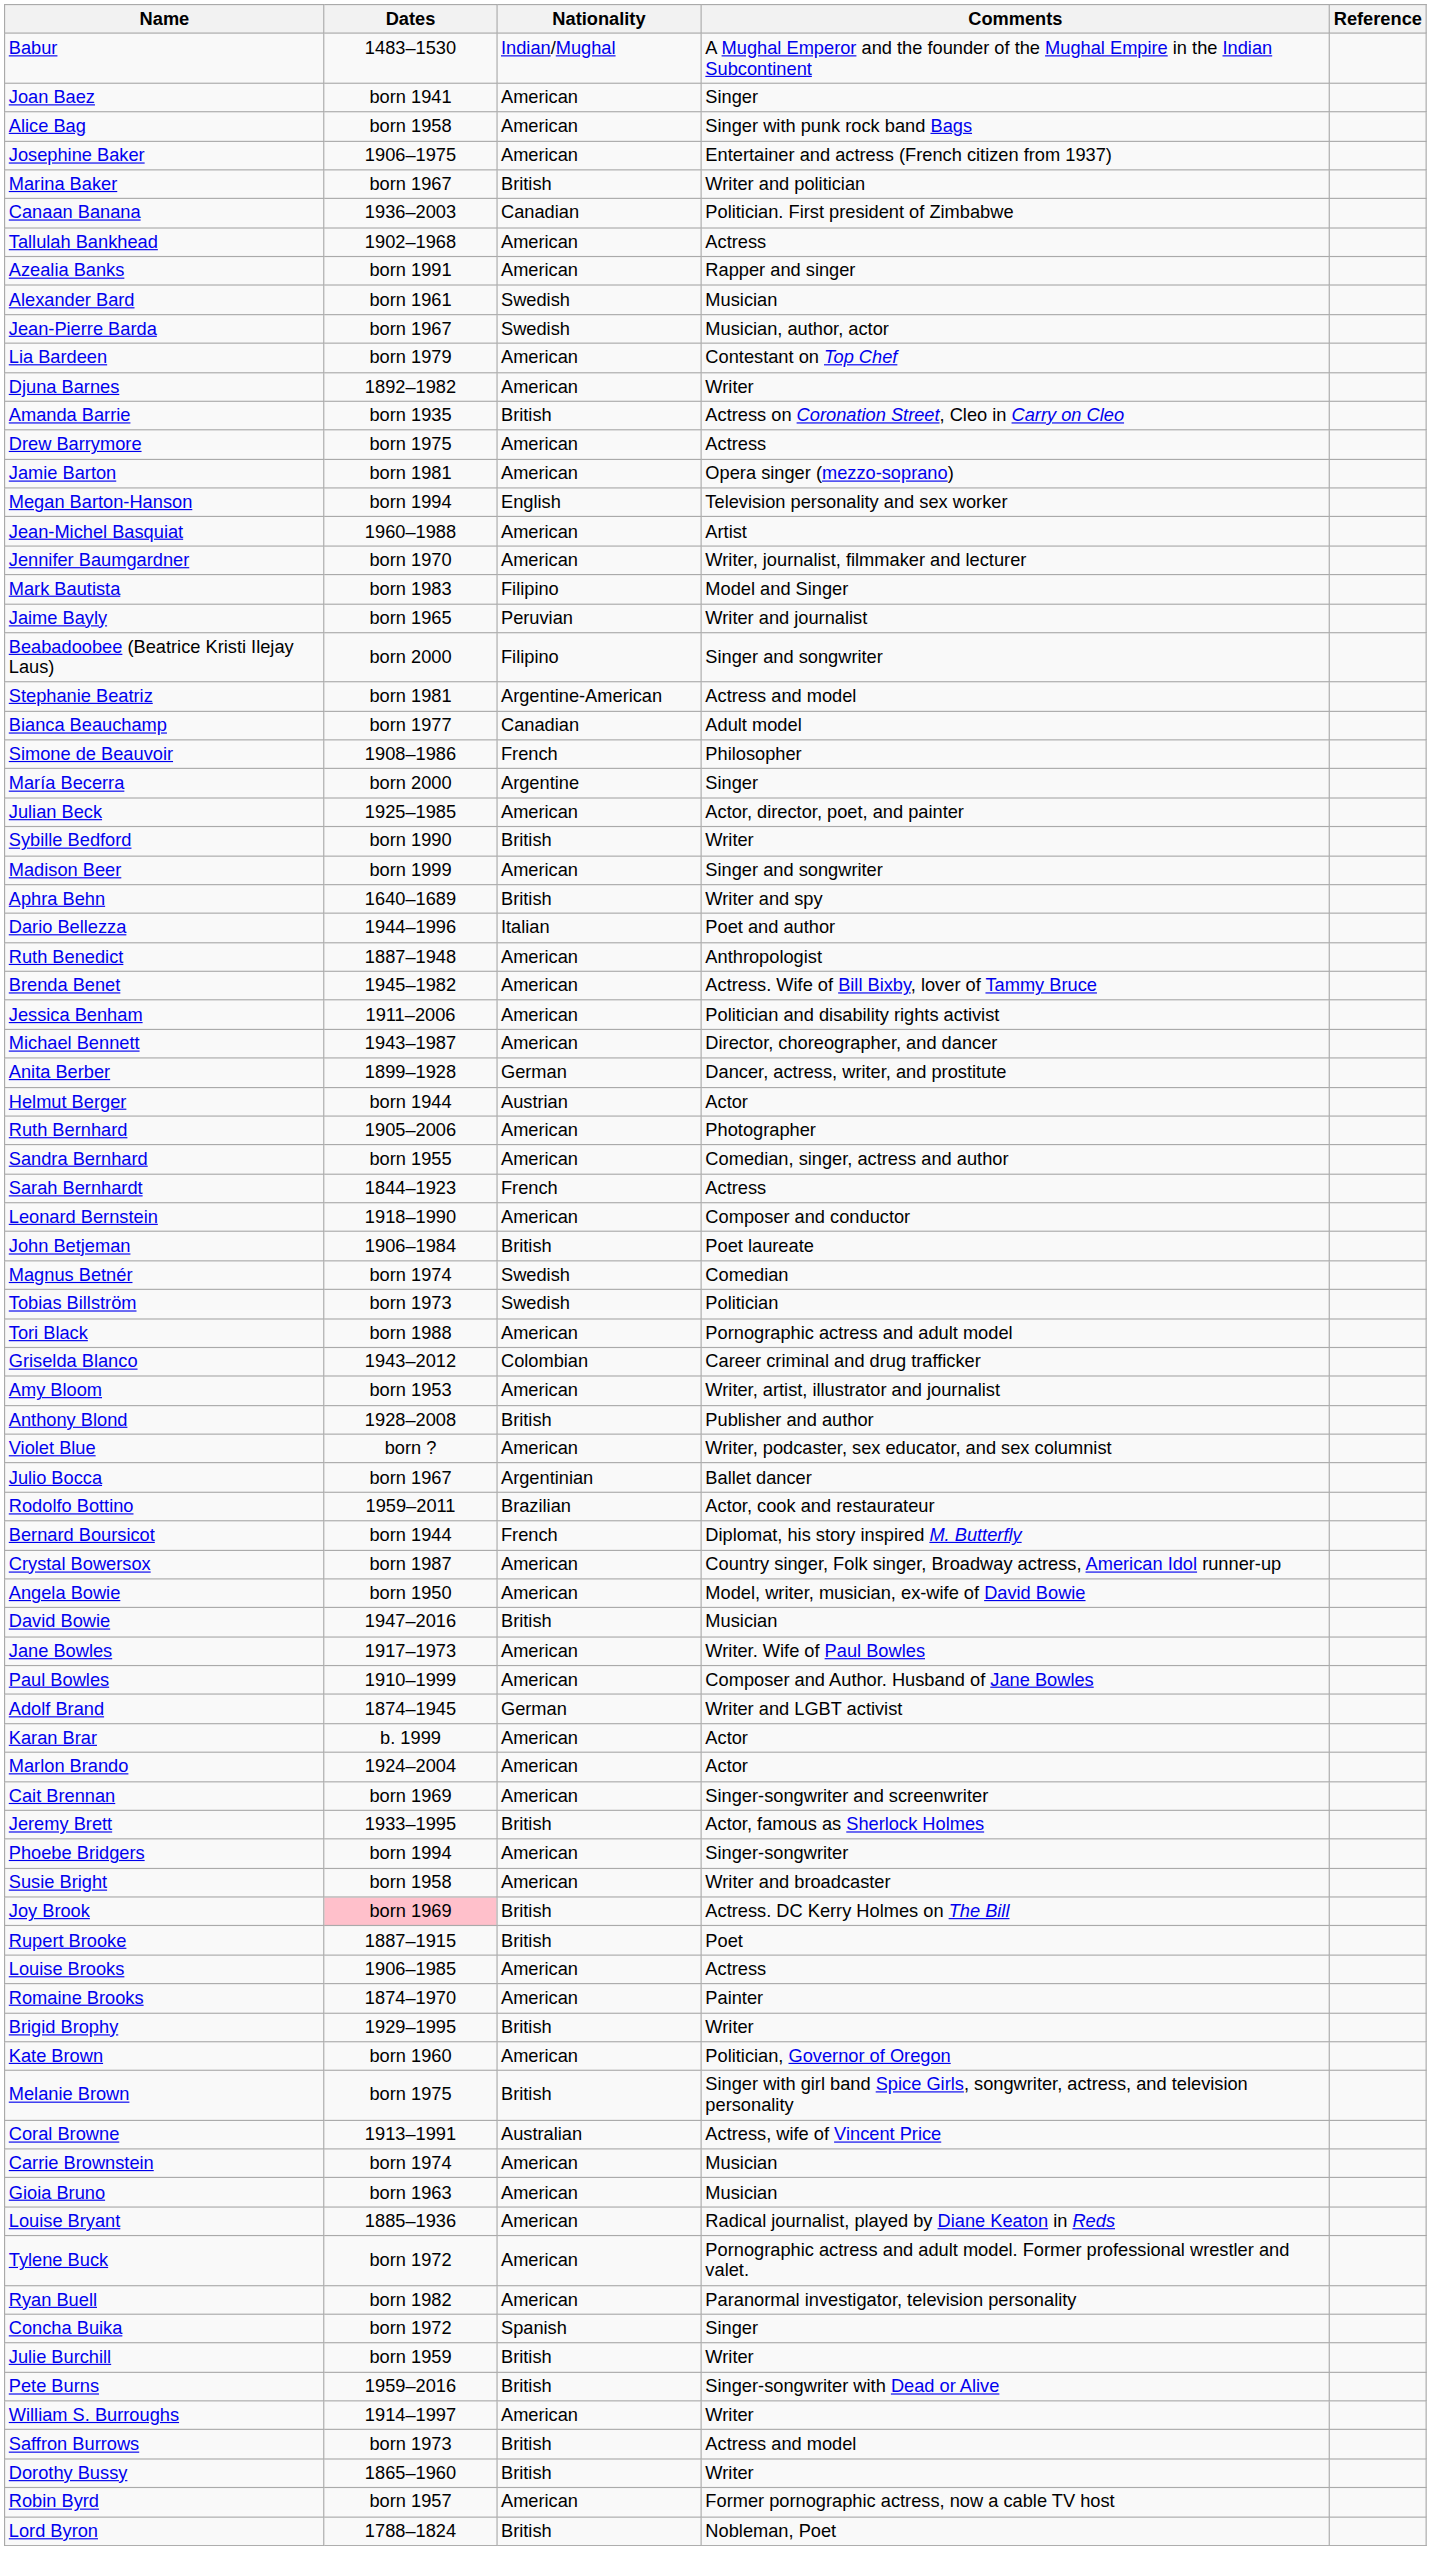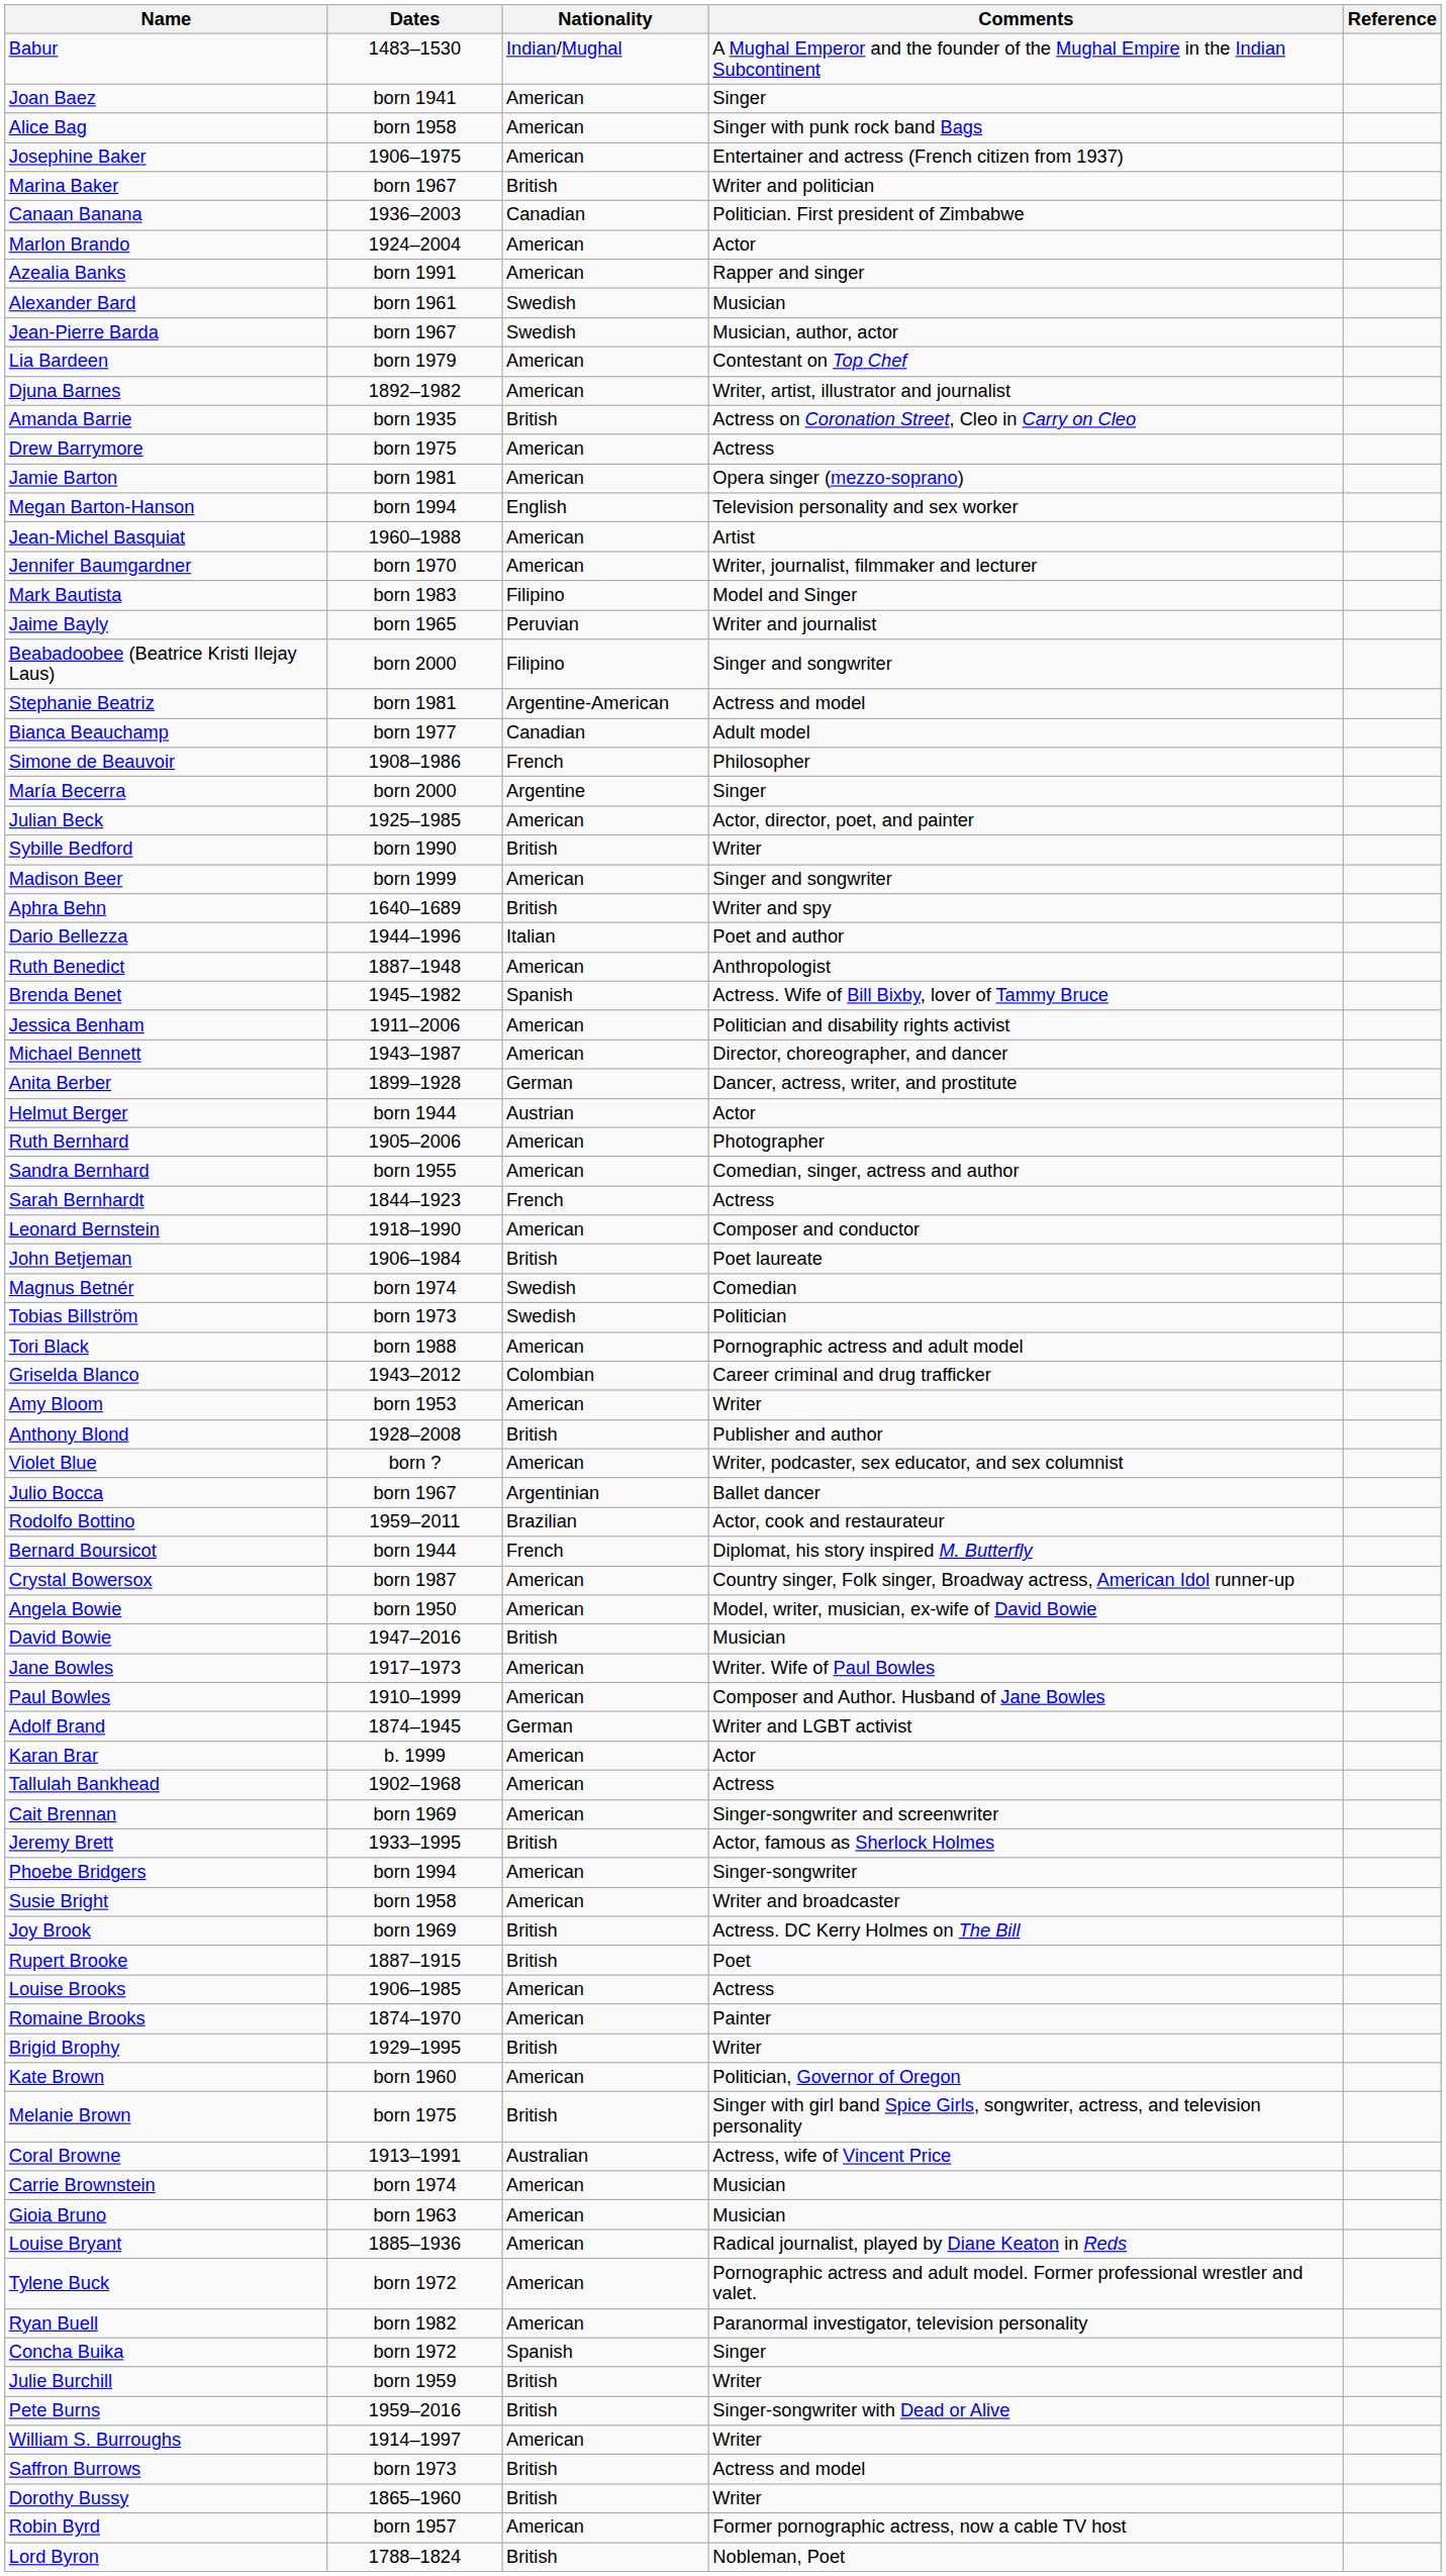rows swapped: Tallulah Bankhead <-> Marlon Brando
Djuna Barnes | Comments: Writer -> Writer, artist, illustrator and journalist
Brenda Benet | Nationality: American -> Spanish
Amy Bloom | Comments: Writer, artist, illustrator and journalist -> Writer
Joy Brook | Dates: pink background -> no background
